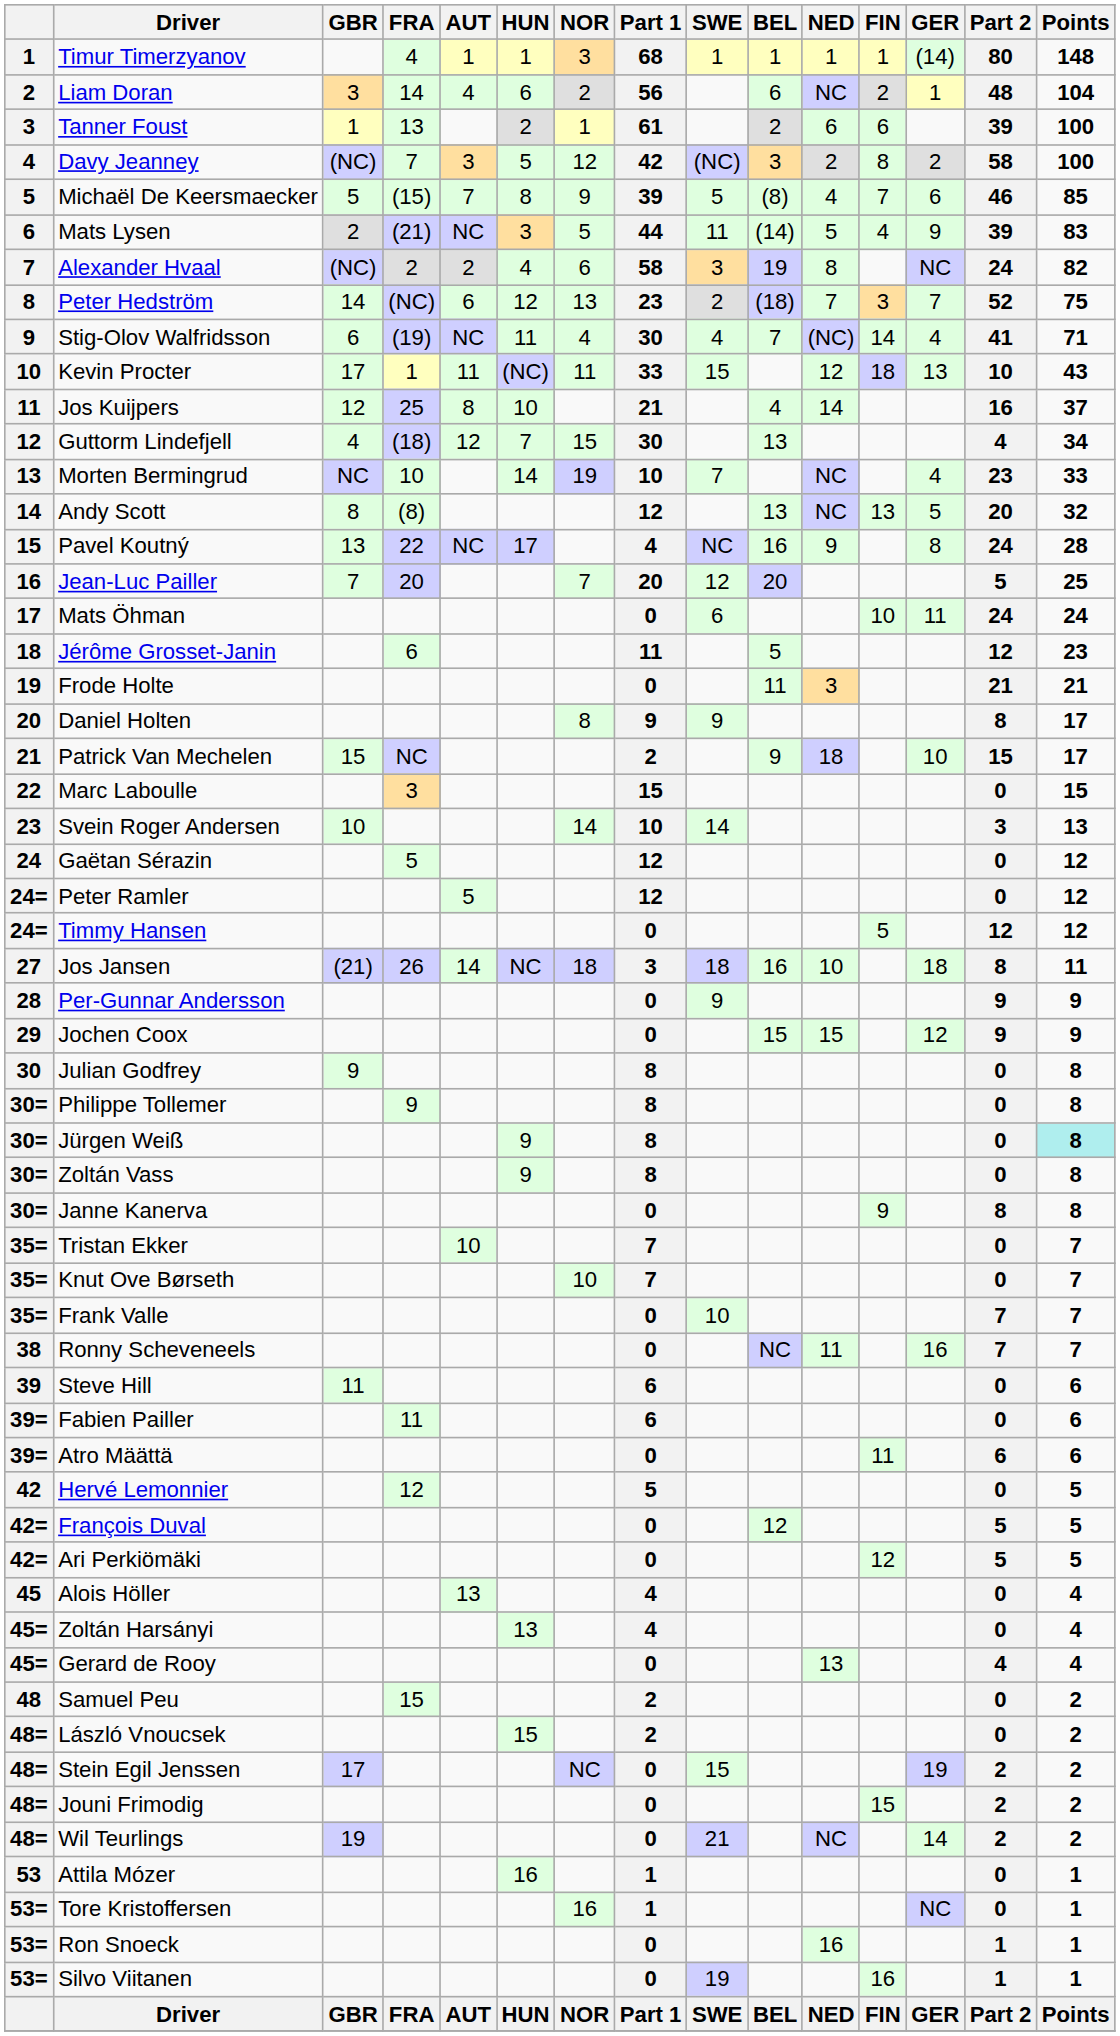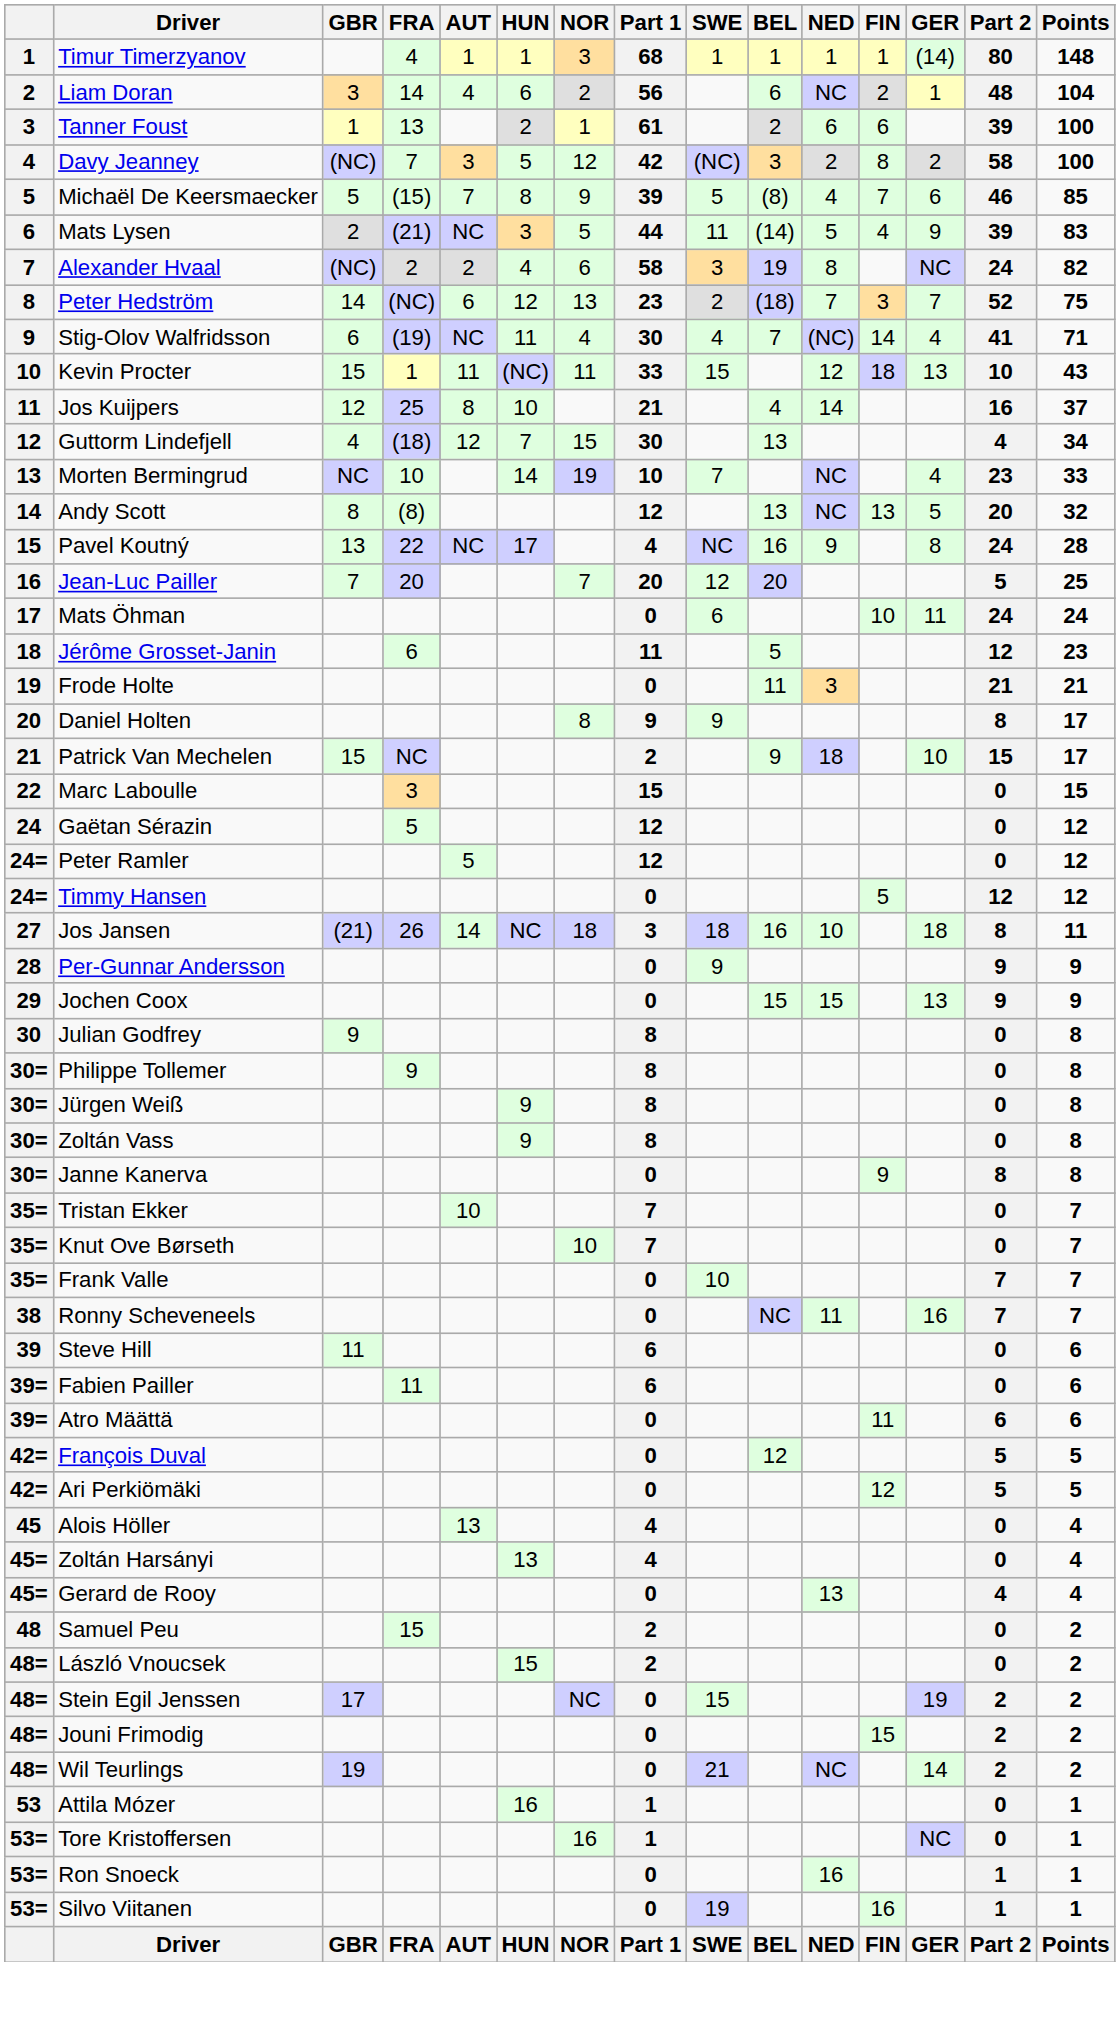Kevin Procter | GBR: 17 -> 15
- row: 23 | Svein Roger Andersen | 10 | 14 | 10 | 14 | 3 | 13
Jochen Coox | GER: 12 -> 13
Jürgen Weiß | Points: paleturquoise background -> no background
- row: 42 | Hervé Lemonnier | 12 | 5 | 0 | 5
